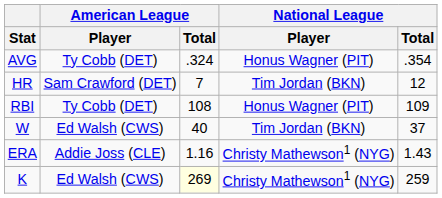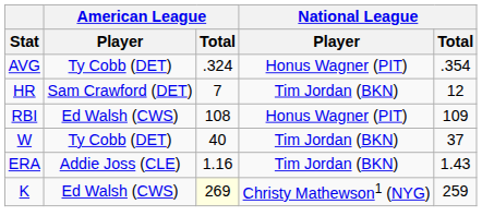RBI | American League / Player: Ty Cobb (DET) -> Ed Walsh (CWS)
W | American League / Player: Ed Walsh (CWS) -> Ty Cobb (DET)
ERA | National League / Player: Christy Mathewson1 (NYG) -> Tim Jordan (BKN)
